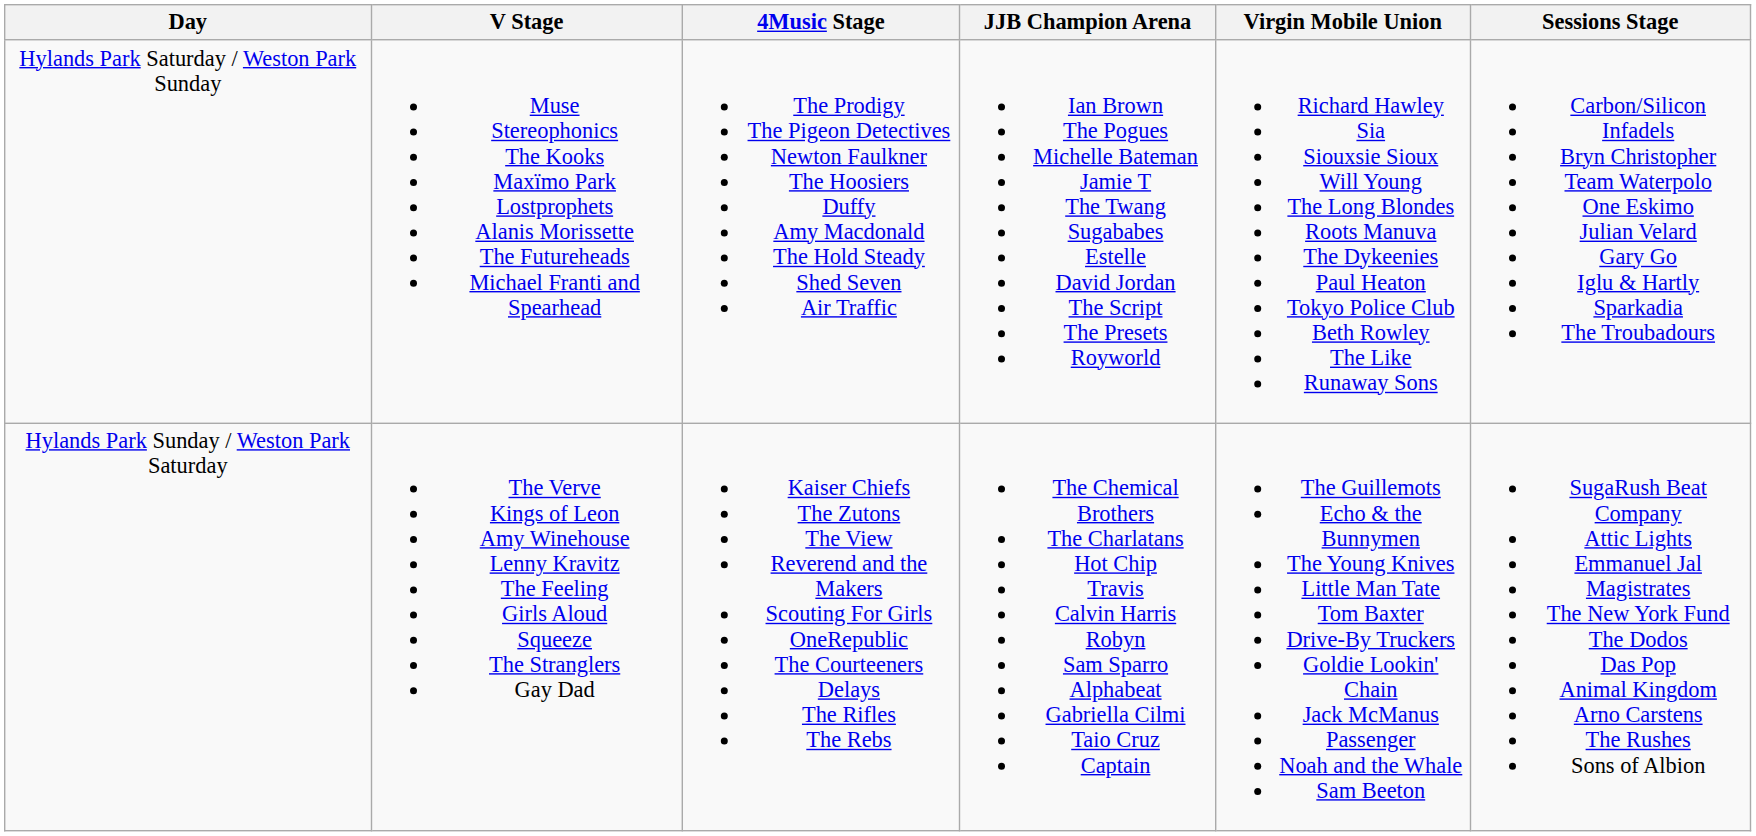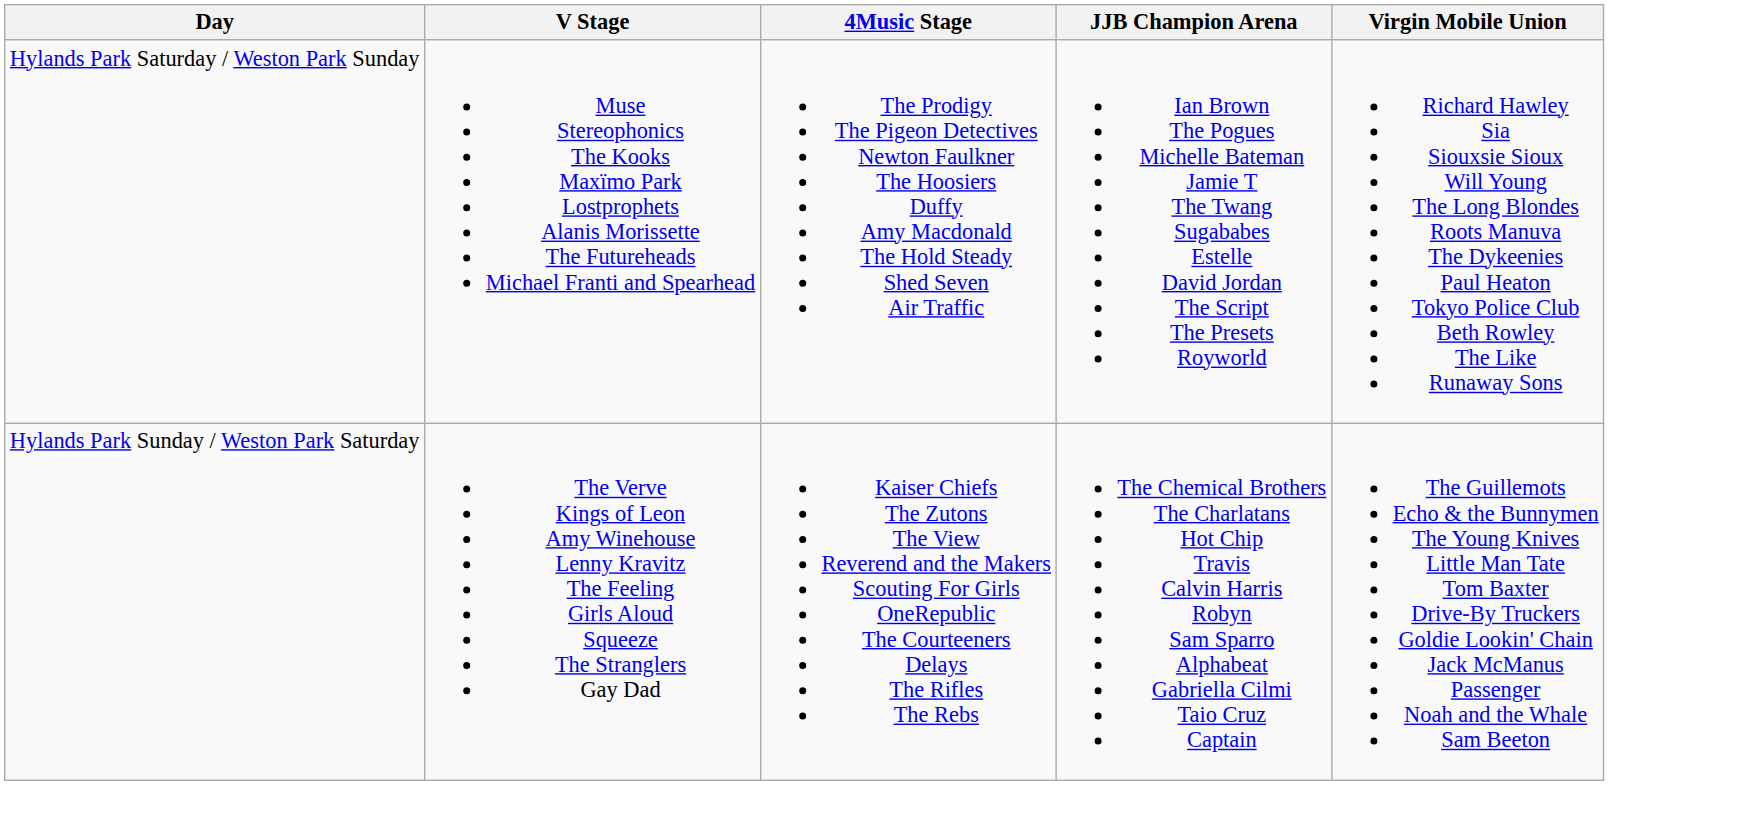- column: Sessions Stage | Carbon/Silicon Infadels Bryn Christopher Team Waterpolo One Eskimo Julian Velard Gary Go Iglu & Hartly Sparkadia The Troubadours | SugaRush Beat Company Attic Lights Emmanuel Jal Magistrates The New York Fund The Dodos Das Pop Animal Kingdom Arno Carstens The Rushes Sons of Albion
